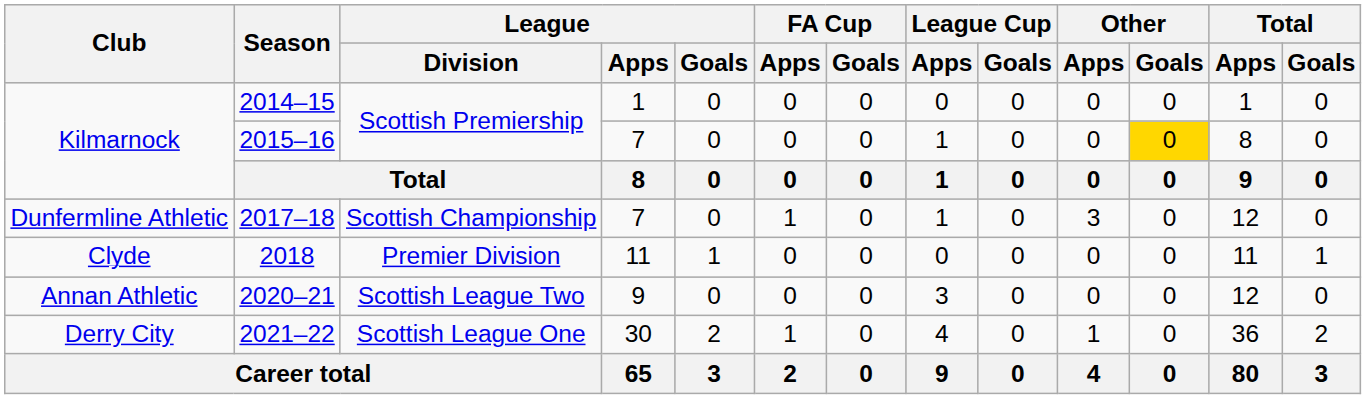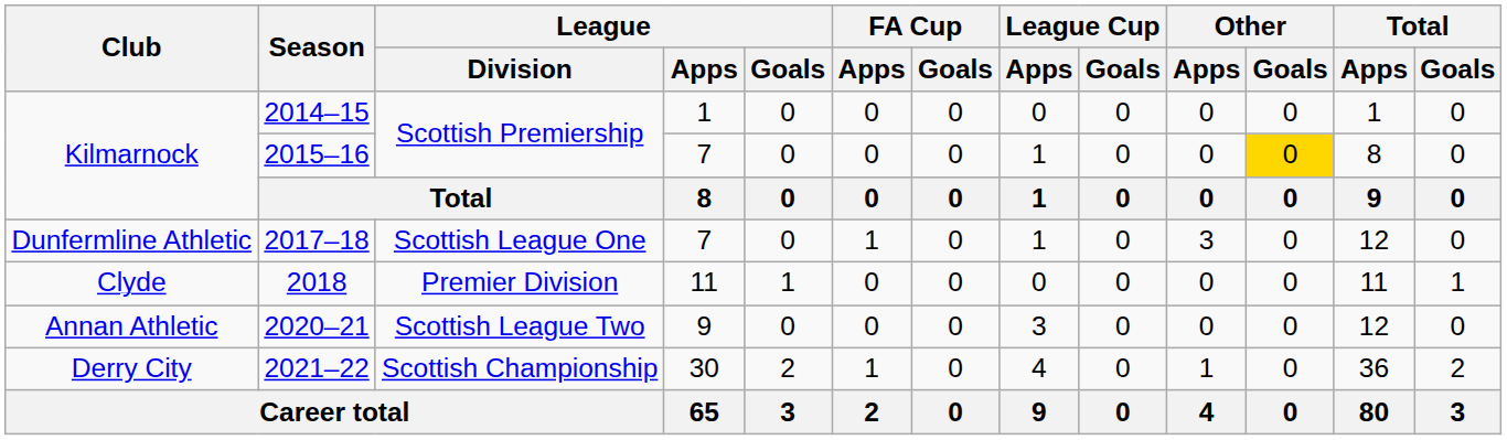2017–18 | League / Division: Scottish Championship -> Scottish League One
2021–22 | League / Division: Scottish League One -> Scottish Championship
